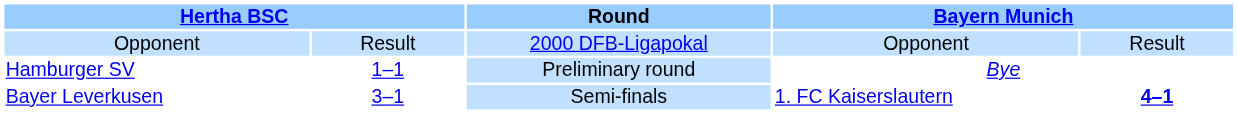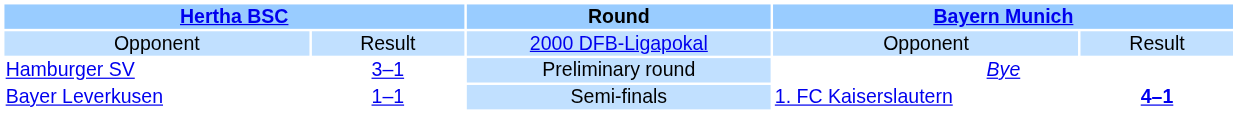Hamburger SV | column 2: 1–1 -> 3–1
Bayer Leverkusen | column 2: 3–1 -> 1–1
